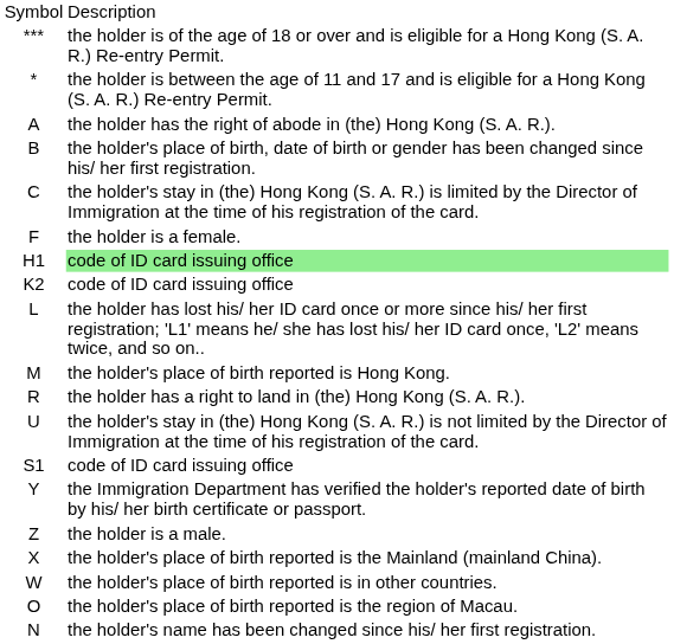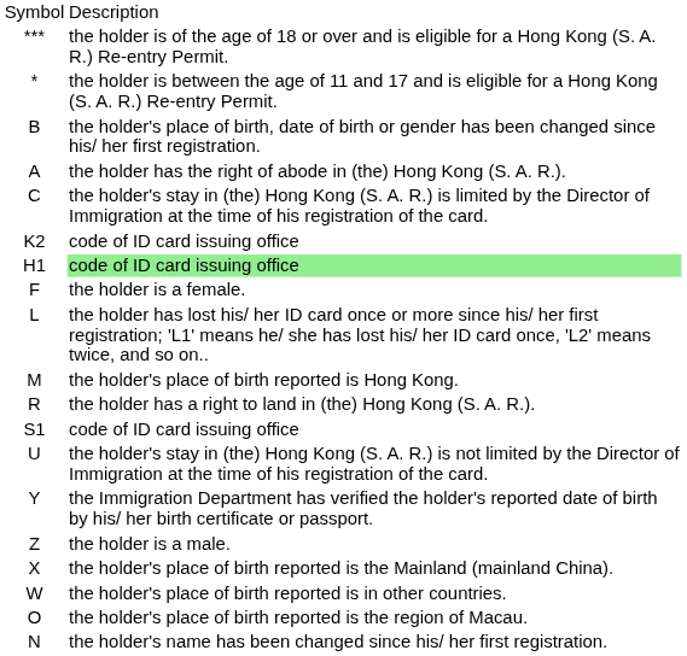rows swapped: A <-> B
rows swapped: F <-> K2
rows swapped: S1 <-> U
